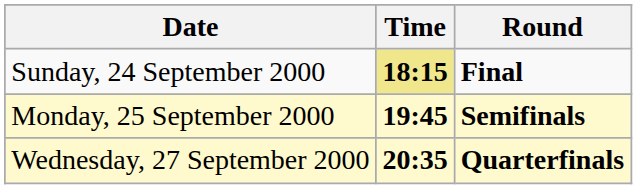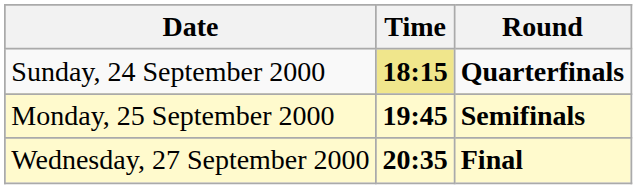Sunday, 24 September 2000 | Round: Final -> Quarterfinals
Wednesday, 27 September 2000 | Round: Quarterfinals -> Final
